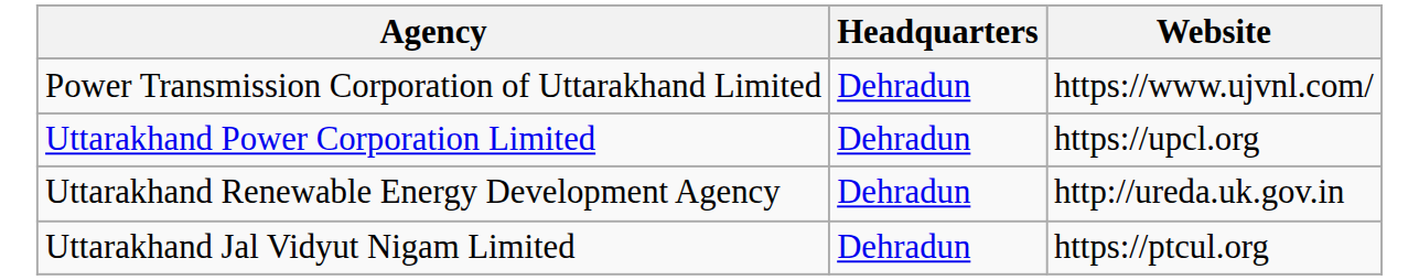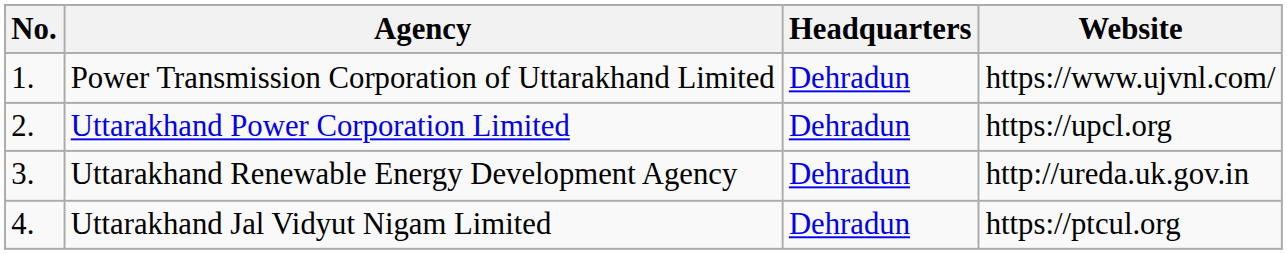+ column: No. | 1. | 2. | 3. | 4.
